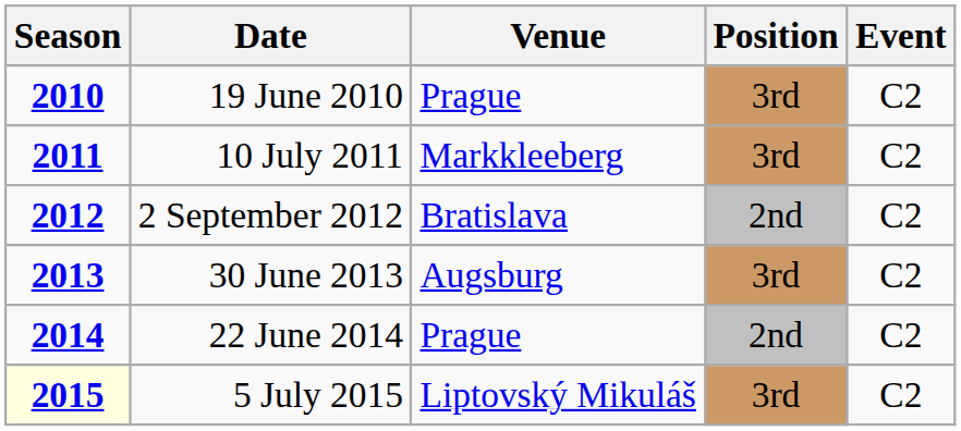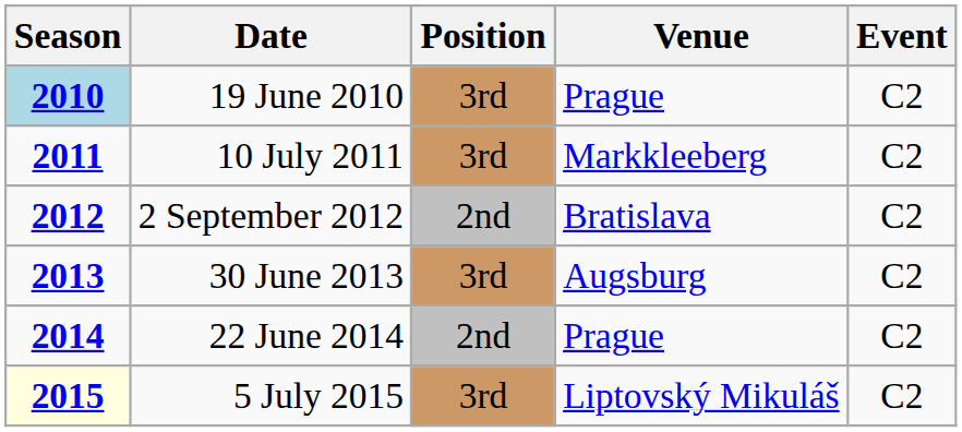columns swapped: Venue <-> Position
19 June 2010 | Season: no background -> lightblue background
